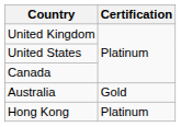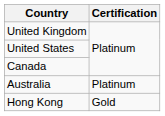Australia | Certification: Gold -> Platinum
Hong Kong | Certification: Platinum -> Gold
